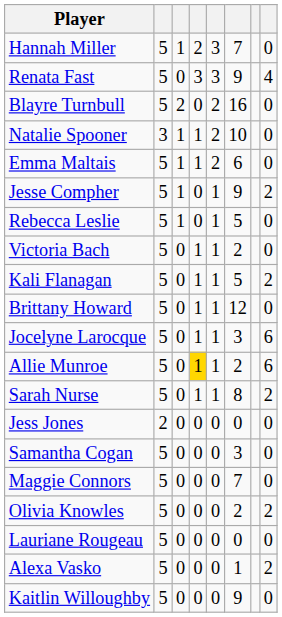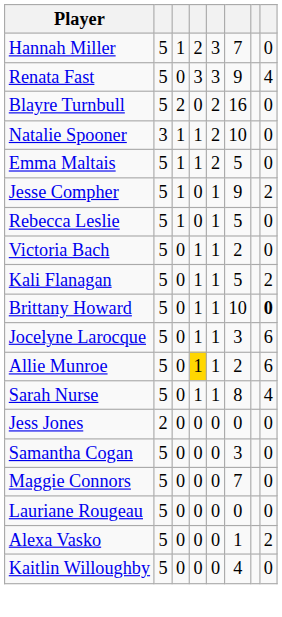Emma Maltais | column 6: 6 -> 5
Brittany Howard | column 6: 12 -> 10
Brittany Howard | column 8: normal -> bold
Sarah Nurse | column 8: 2 -> 4
- row: Olivia Knowles | 5 | 0 | 0 | 0 | 2 | 2
Kaitlin Willoughby | column 6: 9 -> 4
